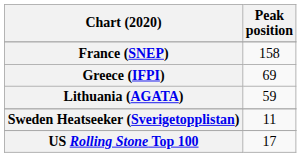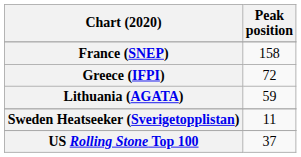Greece (IFPI) | Peak position: 69 -> 72
US Rolling Stone Top 100 | Peak position: 17 -> 37
